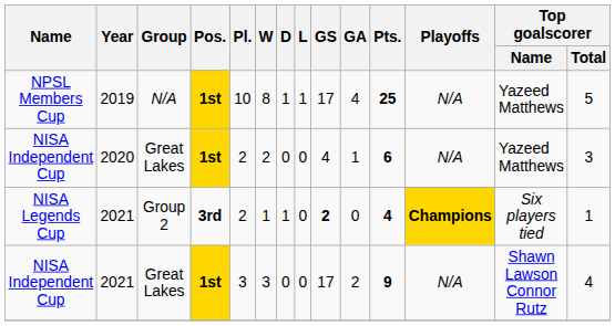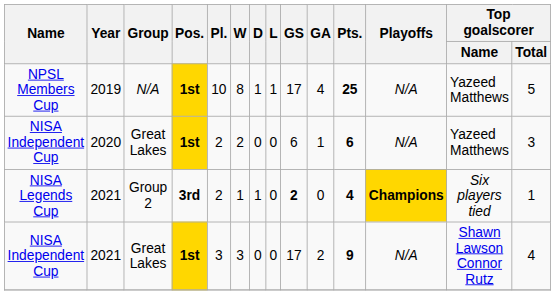NISA Independent Cup / 2020 | GS: 4 -> 6
